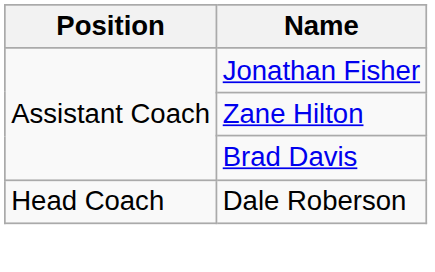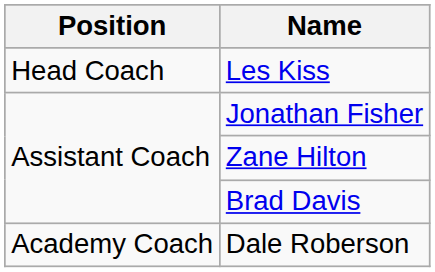+ row: Head Coach | Les Kiss
Dale Roberson | Position: Head Coach -> Academy Coach
